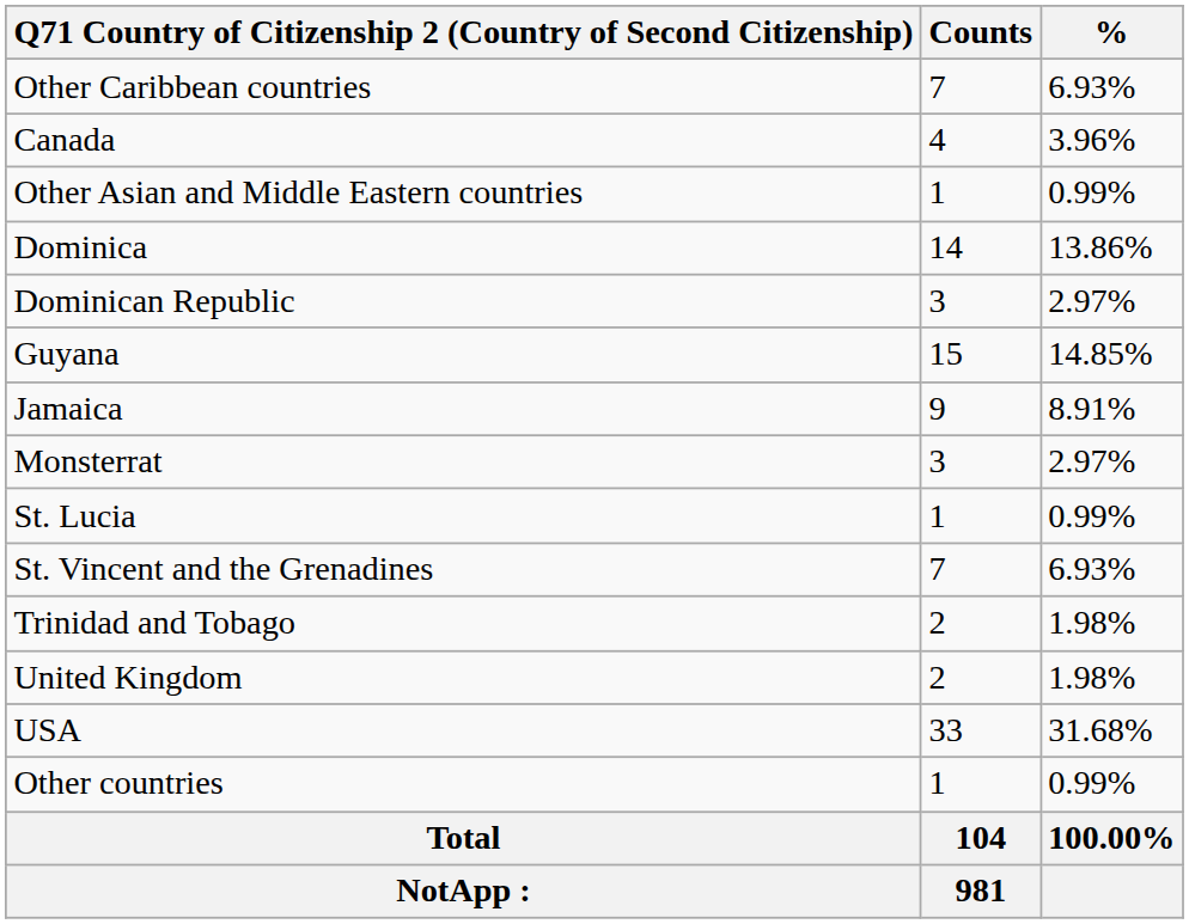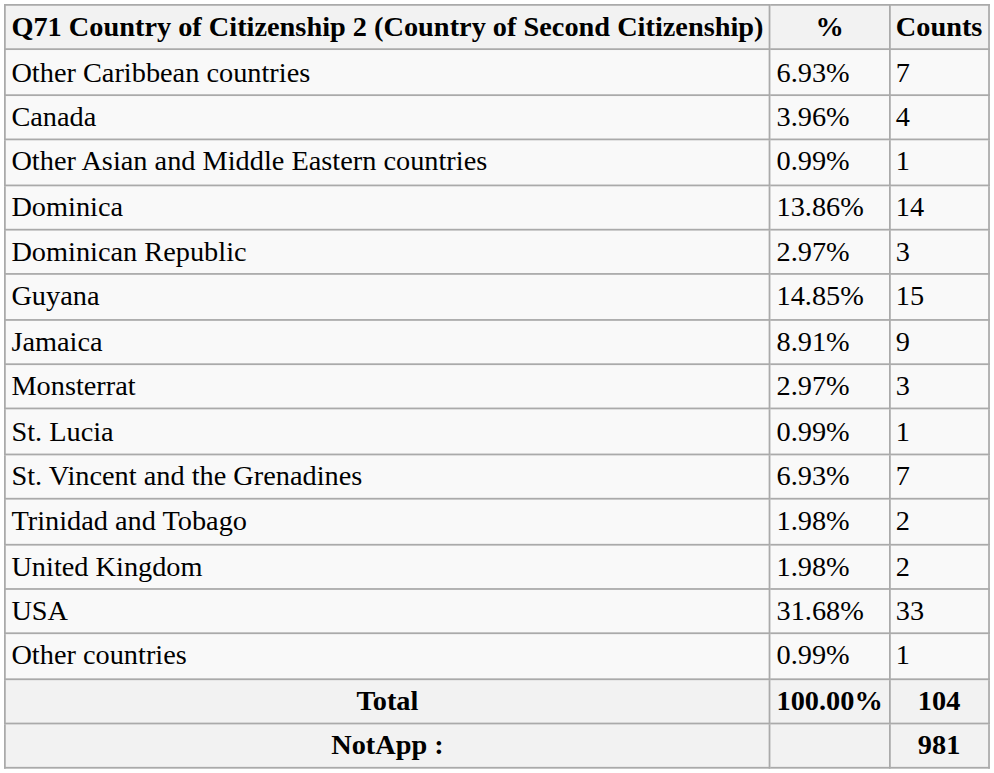columns swapped: Counts <-> %
